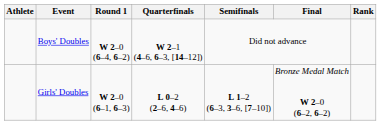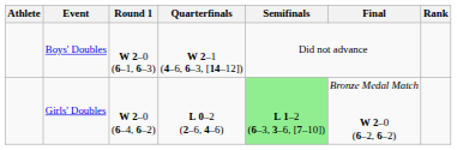Boys' Doubles | Round 1: W 2–0 (6–4, 6–2) -> W 2–0 (6–1, 6–3)
Girls' Doubles | Round 1: W 2–0 (6–1, 6–3) -> W 2–0 (6–4, 6–2)
Girls' Doubles | Semifinals: no background -> lightgreen background
